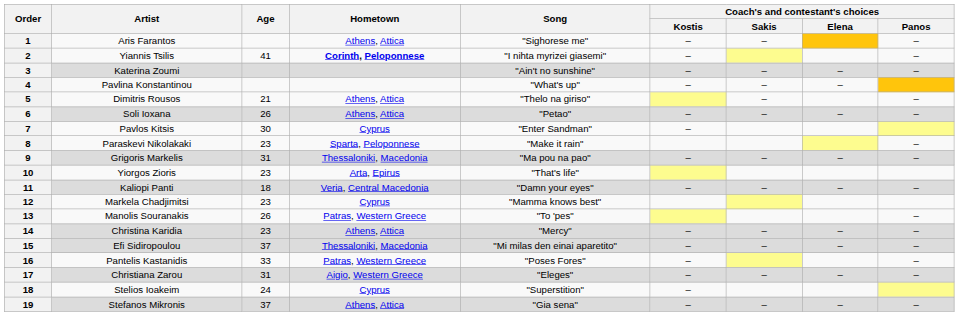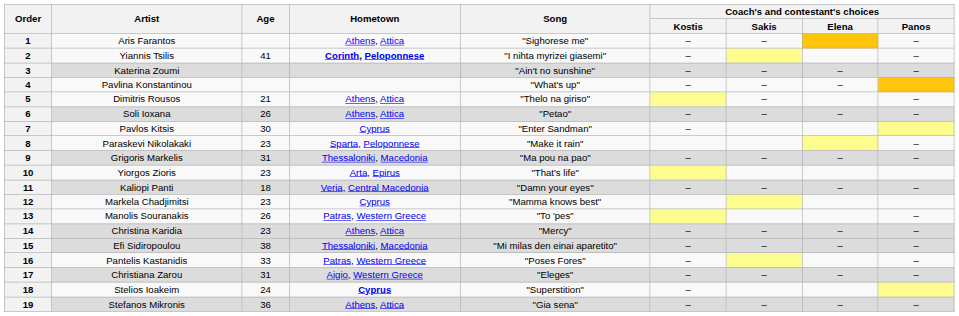Efi Sidiropoulou | Age: 37 -> 38
Stelios Ioakeim | Hometown: normal -> bold
Stefanos Mikronis | Age: 37 -> 36
